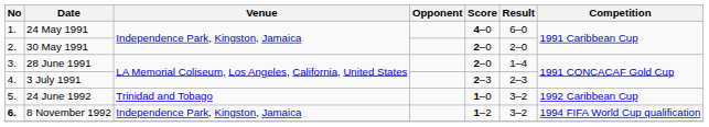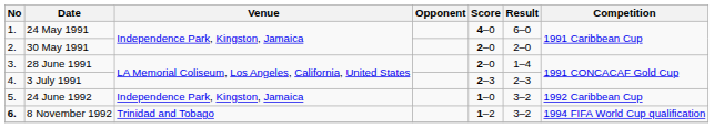24 June 1992 | Venue: Trinidad and Tobago -> Independence Park, Kingston, Jamaica
8 November 1992 | Venue: Independence Park, Kingston, Jamaica -> Trinidad and Tobago
